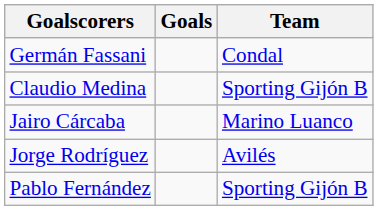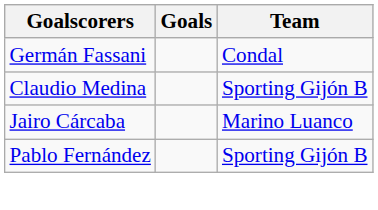- row: Jorge Rodríguez | Avilés
